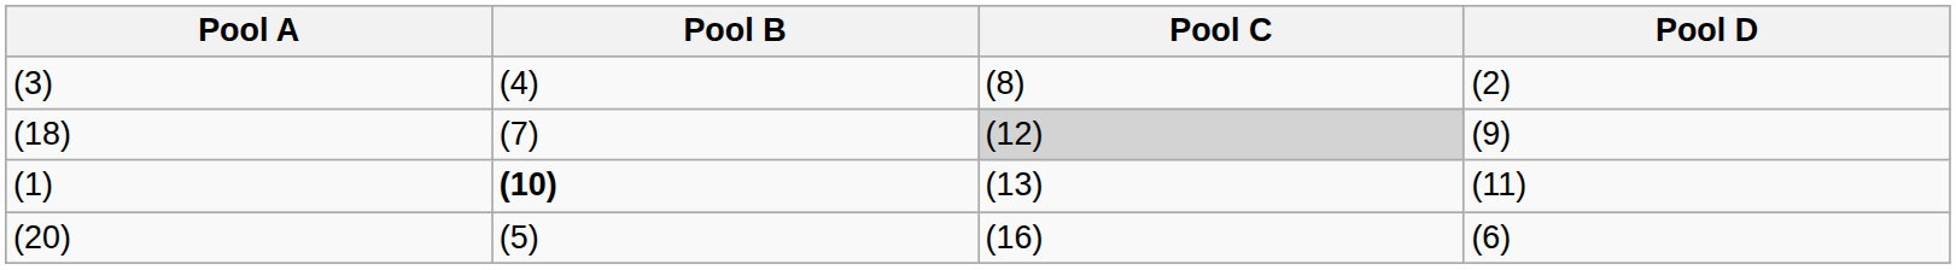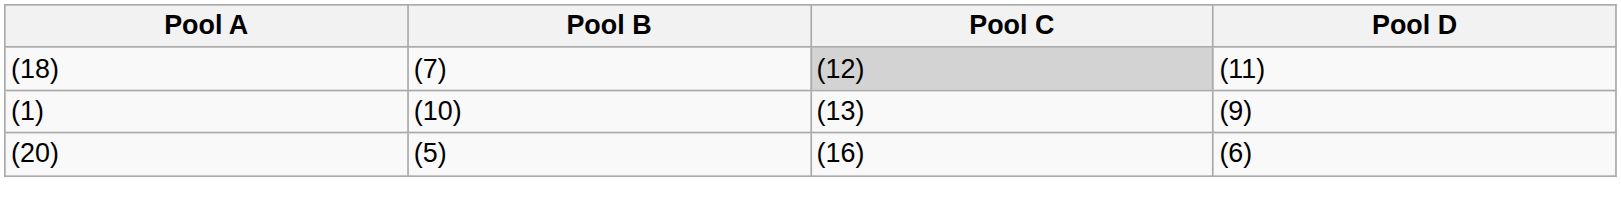- row: (3) | (4) | (8) | (2)
(18) | Pool D: (9) -> (11)
(1) | Pool B: bold -> normal
(1) | Pool D: (11) -> (9)
